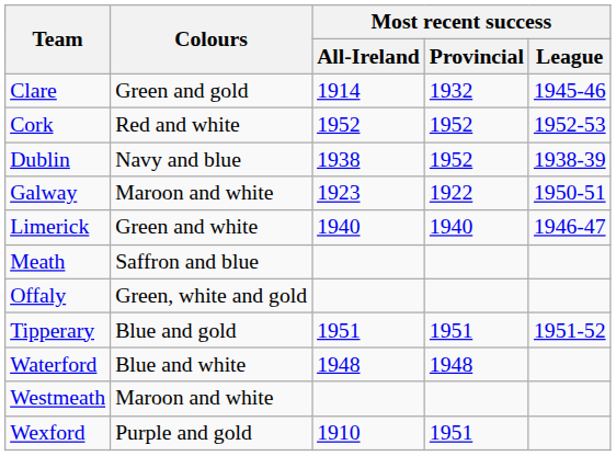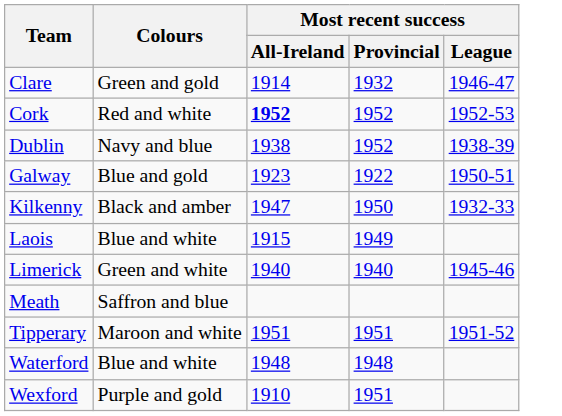Clare | Most recent success / League: 1945-46 -> 1946-47
Cork | Most recent success / All-Ireland: normal -> bold
Galway | Colours: Maroon and white -> Blue and gold
+ row: Kilkenny | Black and amber | 1947 | 1950 | 1932-33
+ row: Laois | Blue and white | 1915 | 1949
Limerick | Most recent success / League: 1946-47 -> 1945-46
- row: Offaly | Green, white and gold
Tipperary | Colours: Blue and gold -> Maroon and white
- row: Westmeath | Maroon and white
